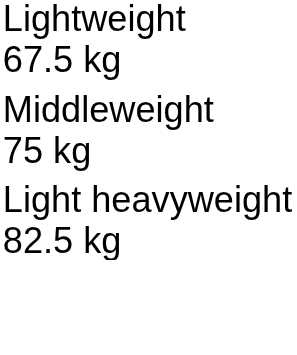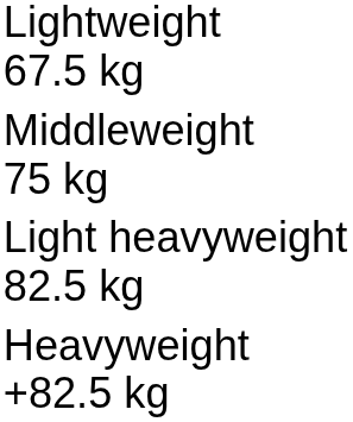+ row: Heavyweight +82.5 kg
